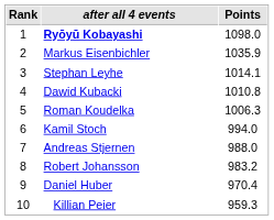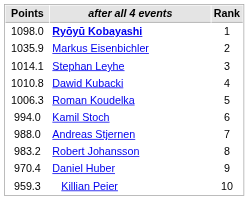columns swapped: Rank <-> Points
